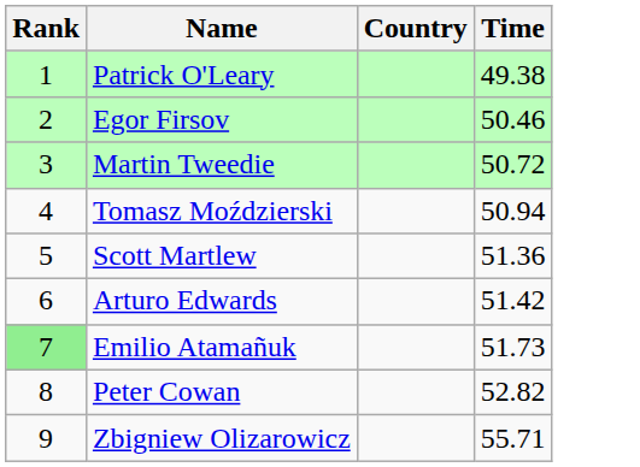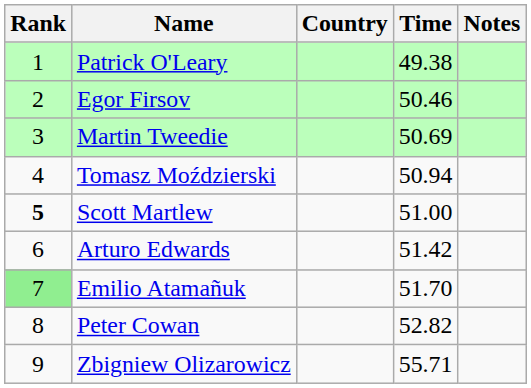+ column: Notes
Martin Tweedie | Time: 50.72 -> 50.69
Scott Martlew | Rank: normal -> bold
Scott Martlew | Time: 51.36 -> 51.00
Emilio Atamañuk | Time: 51.73 -> 51.70
